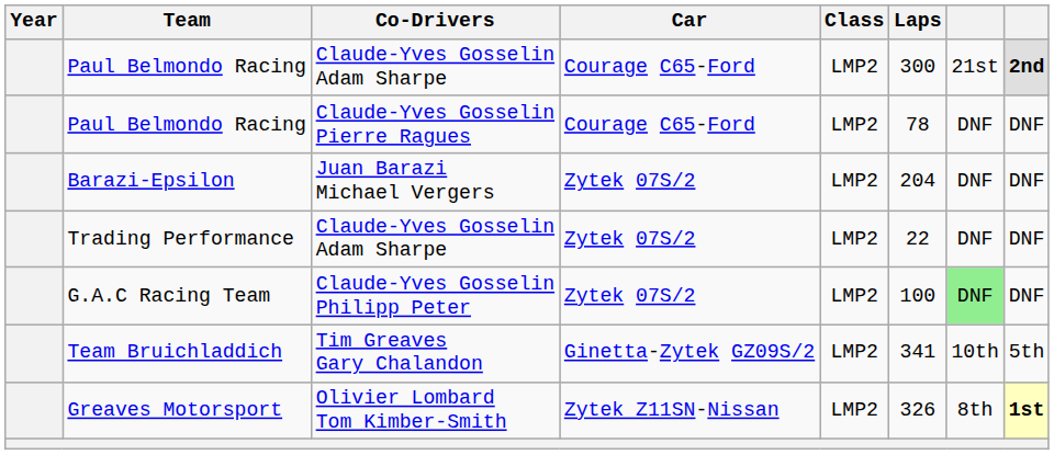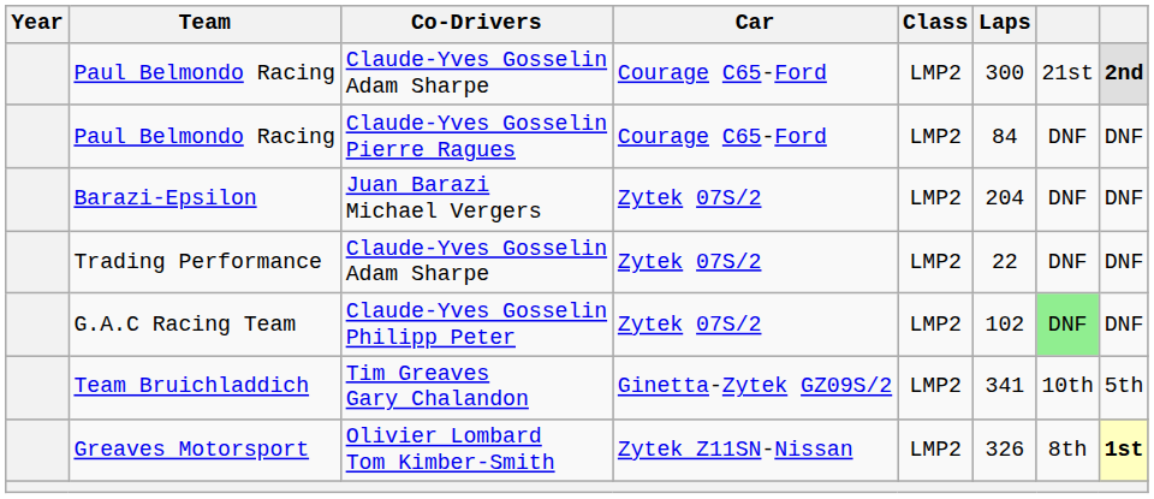Paul Belmondo Racing / Claude-Yves Gosselin Pierre Ragues | Laps: 78 -> 84
G.A.C Racing Team | Laps: 100 -> 102
